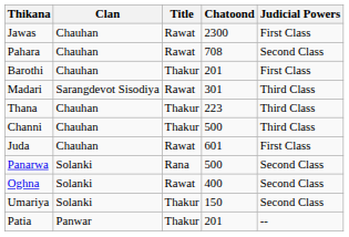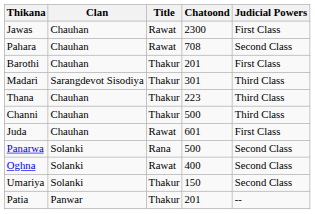Madari | Title: Rawat -> Thakur
